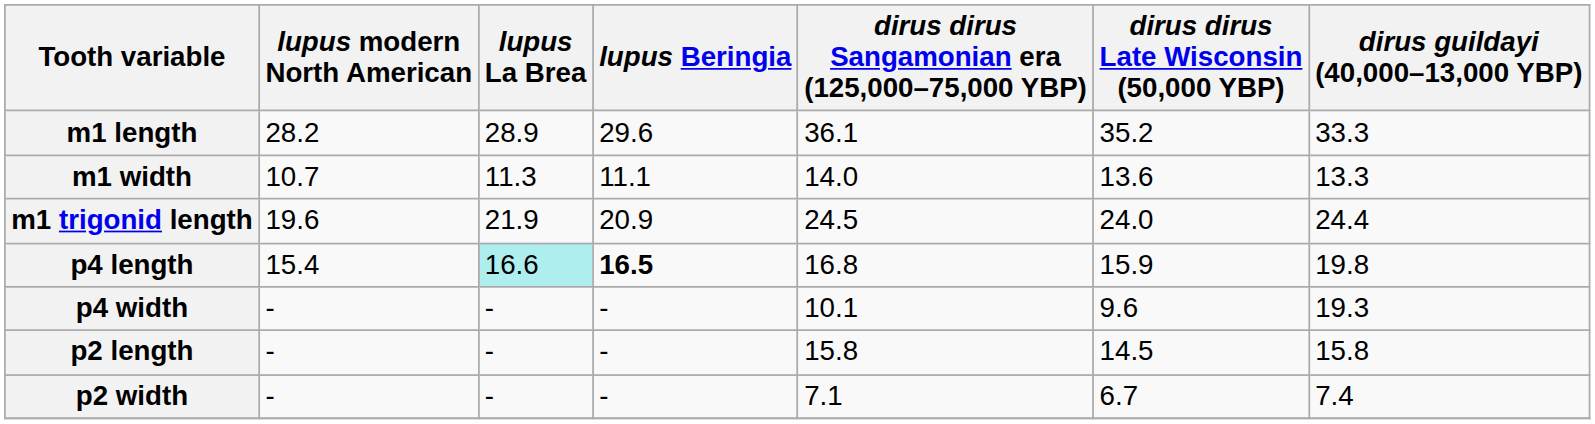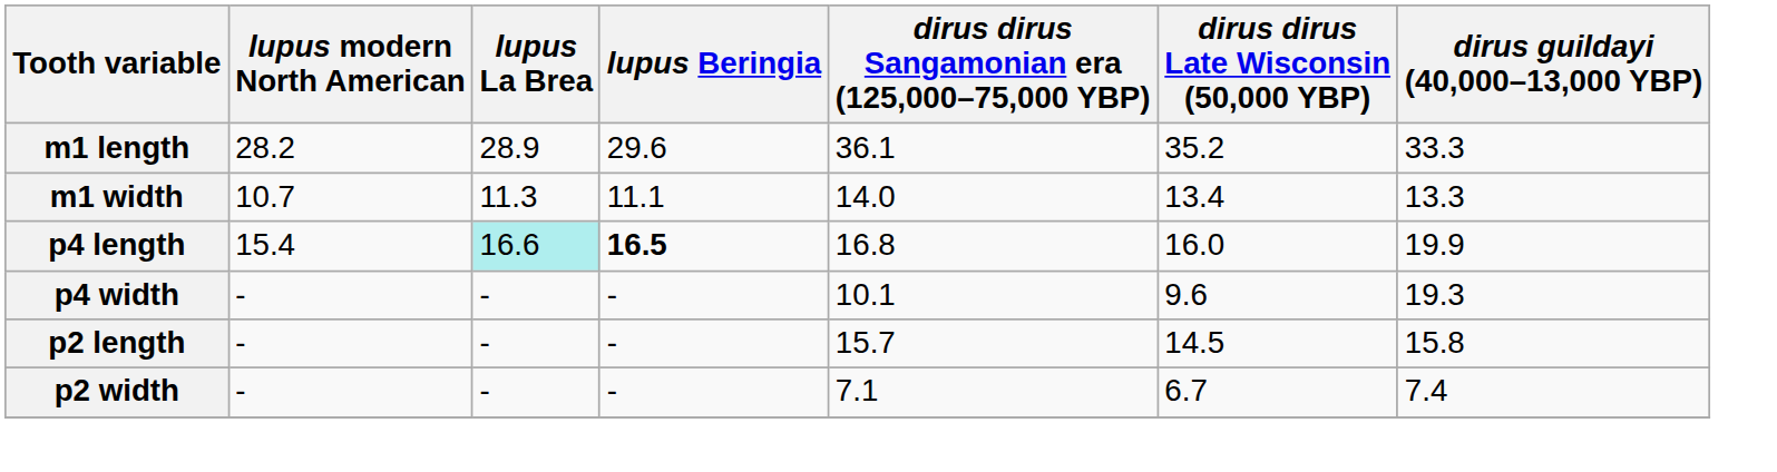m1 width | dirus dirus Late Wisconsin (50,000 YBP): 13.6 -> 13.4
- row: m1 trigonid length | 19.6 | 21.9 | 20.9 | 24.5 | 24.0 | 24.4
p4 length | dirus dirus Late Wisconsin (50,000 YBP): 15.9 -> 16.0
p4 length | dirus guildayi (40,000–13,000 YBP): 19.8 -> 19.9
p2 length | dirus dirus Sangamonian era (125,000–75,000 YBP): 15.8 -> 15.7
